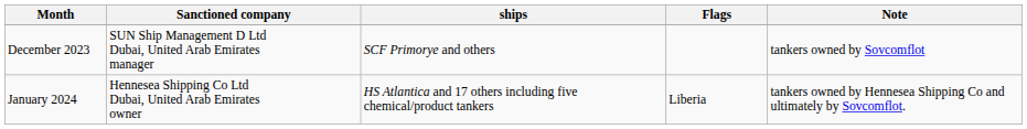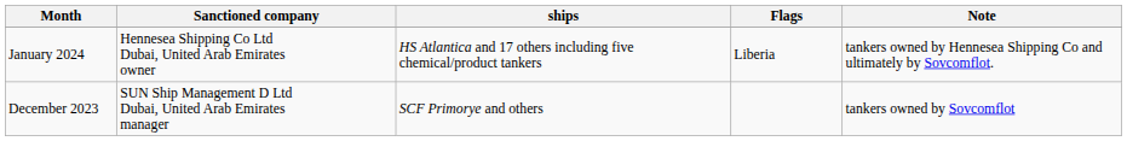rows swapped: December 2023 <-> January 2024
